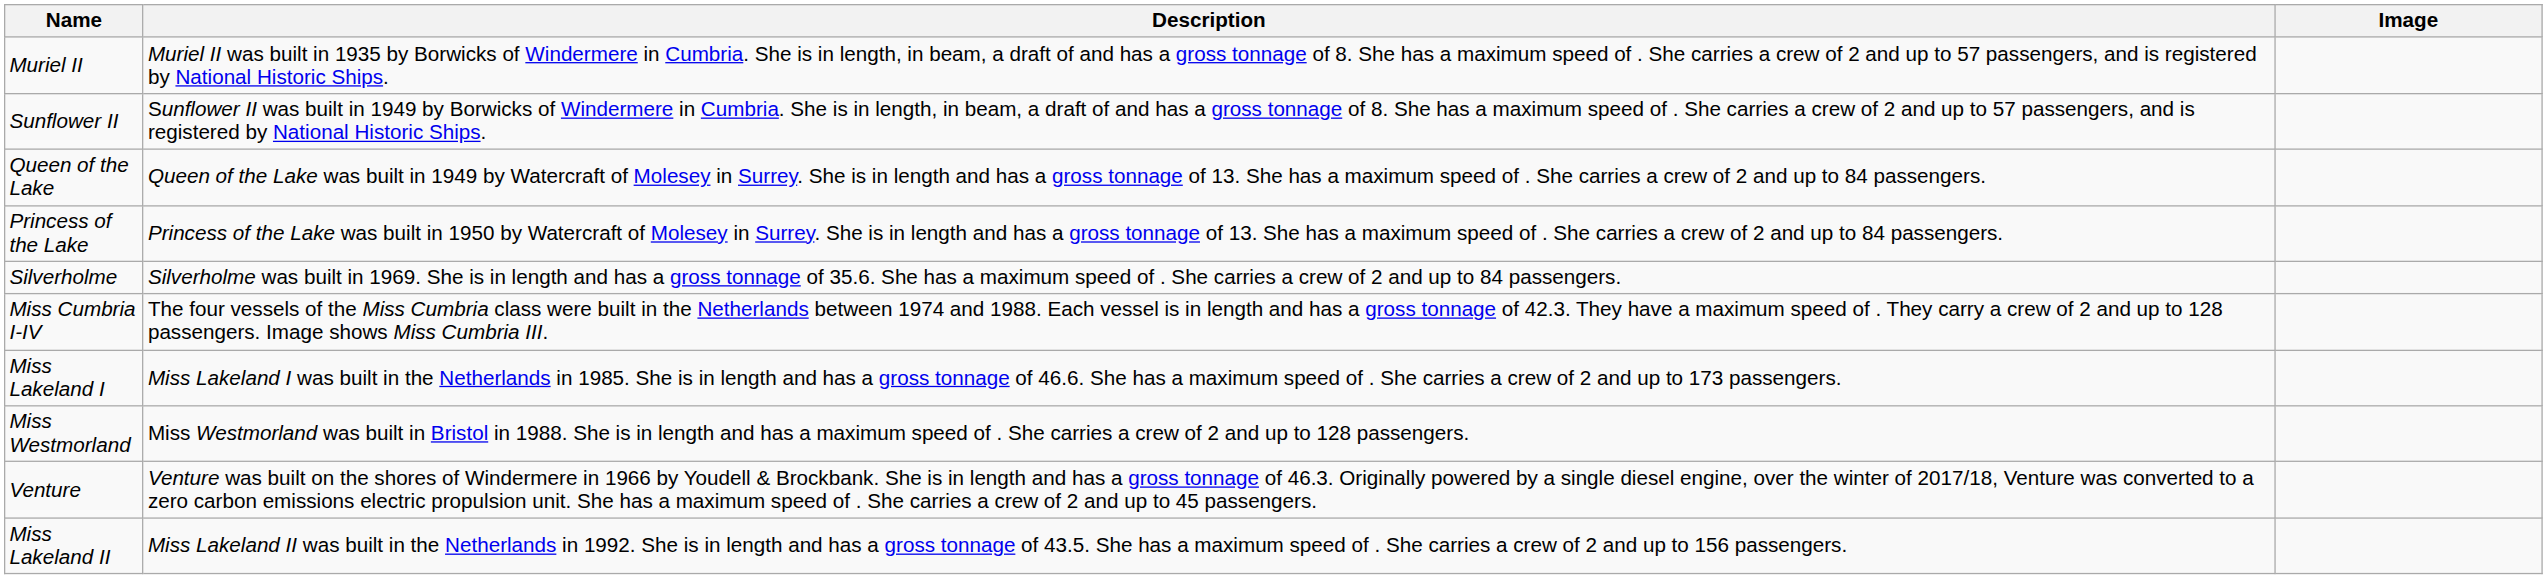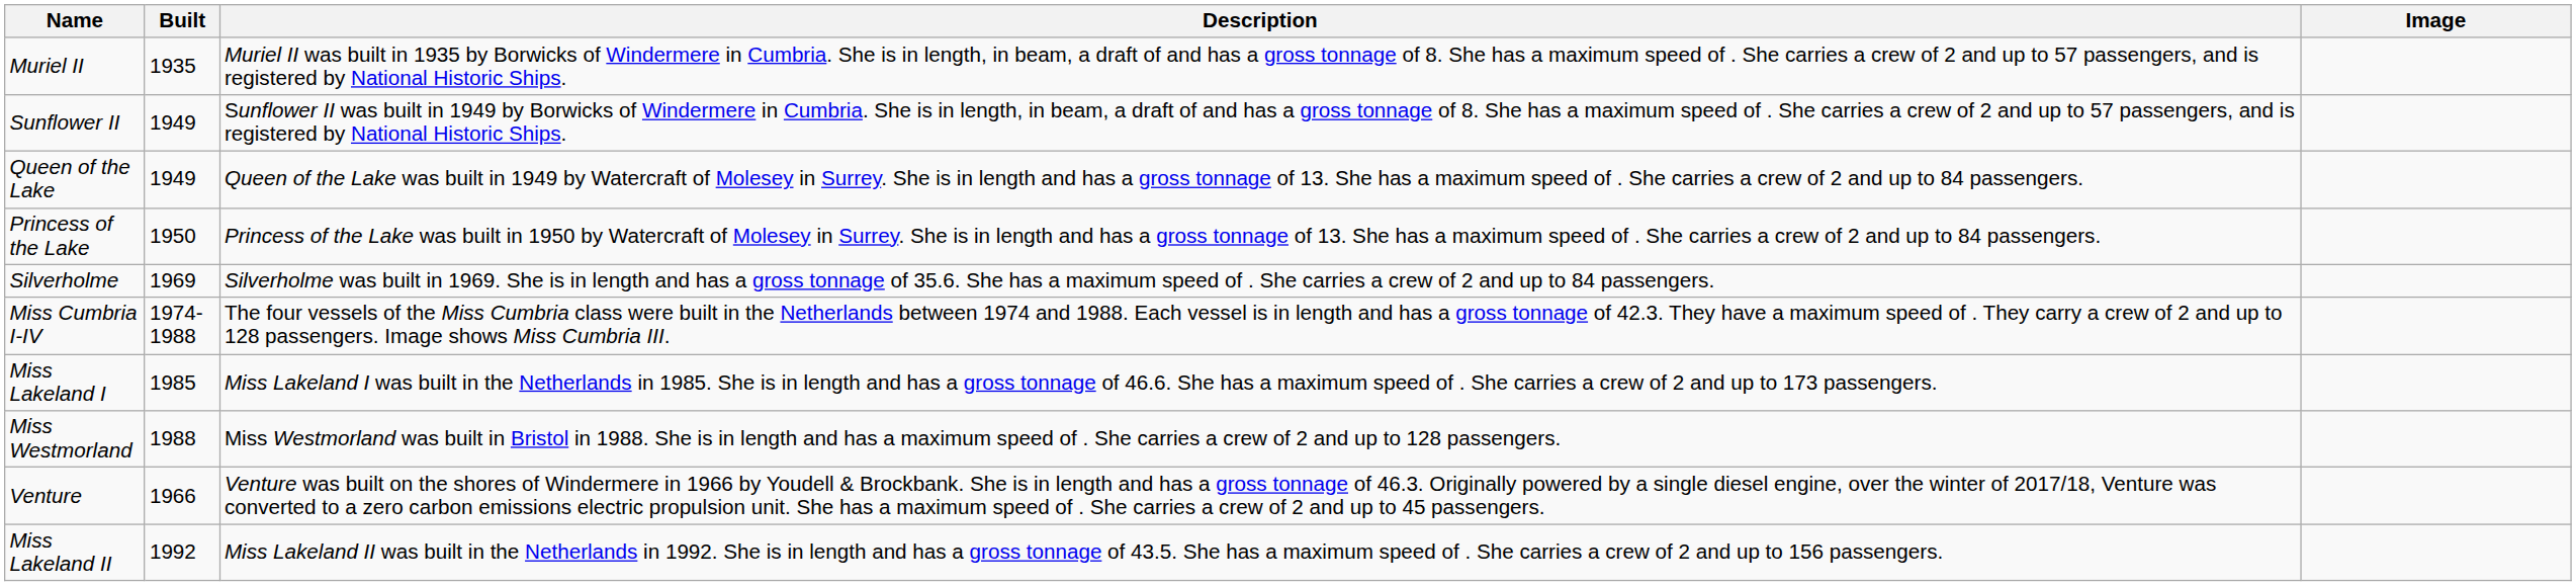+ column: Built | 1935 | 1949 | 1949 | 1950 | 1969 | 1974-1988 | 1985 | 1988 | 1966 | 1992
